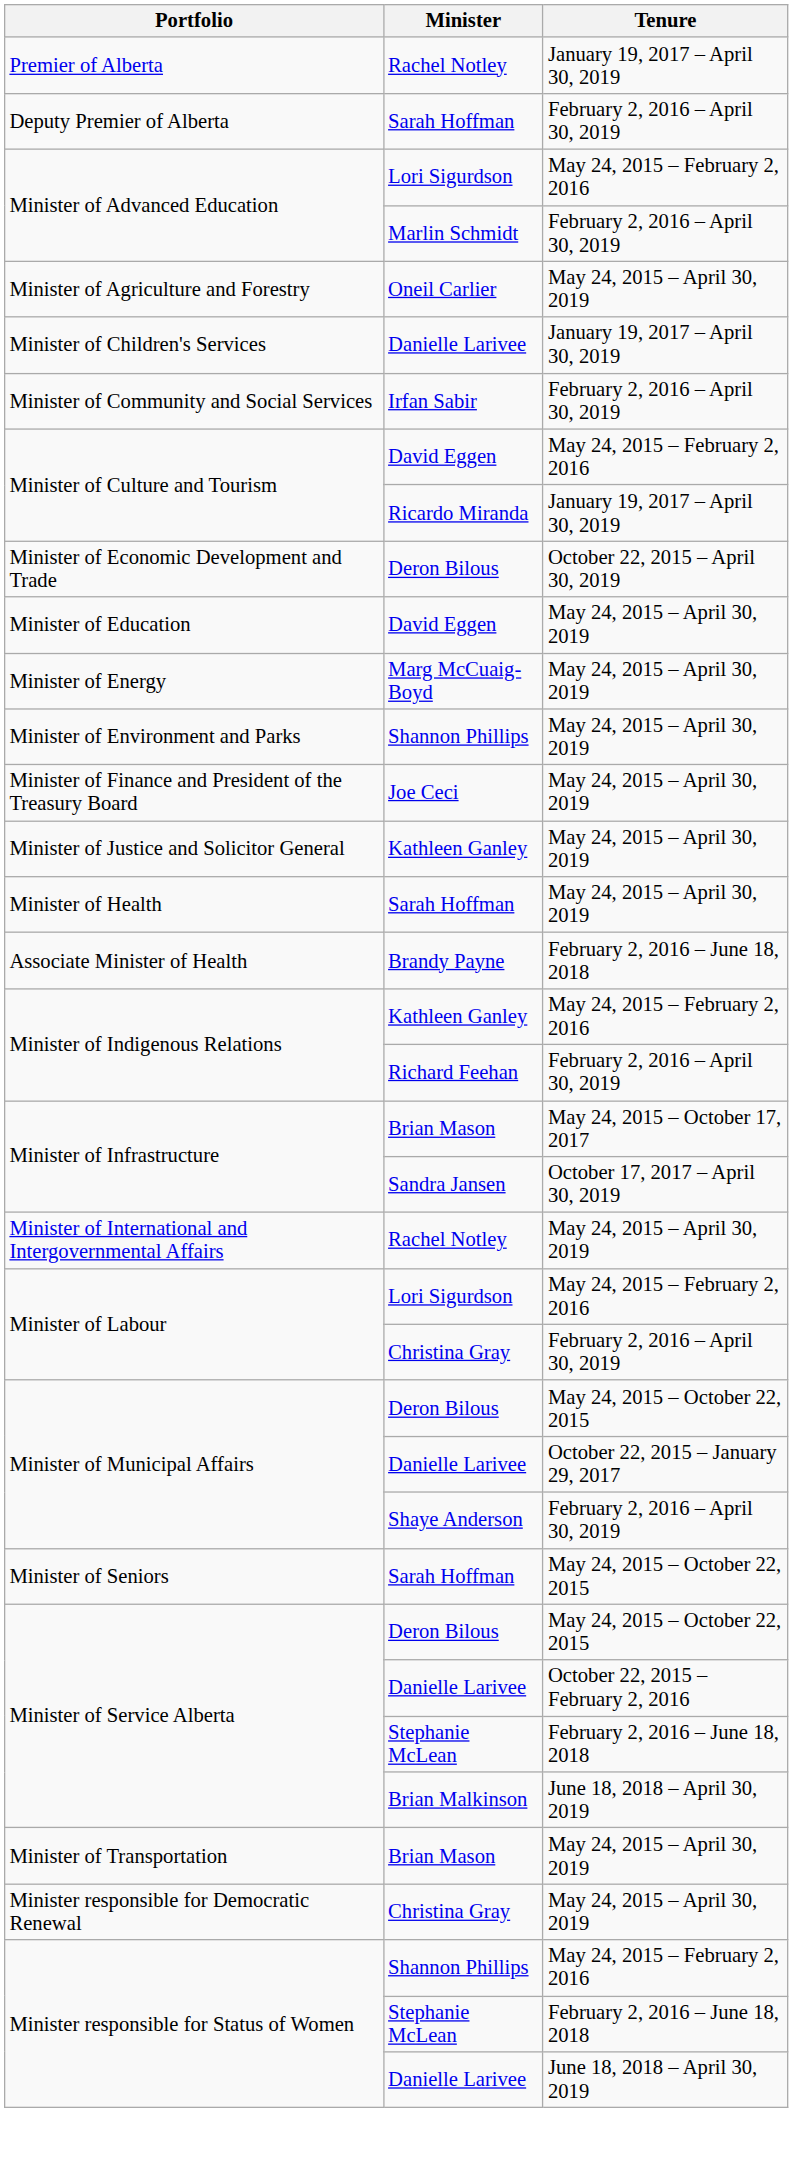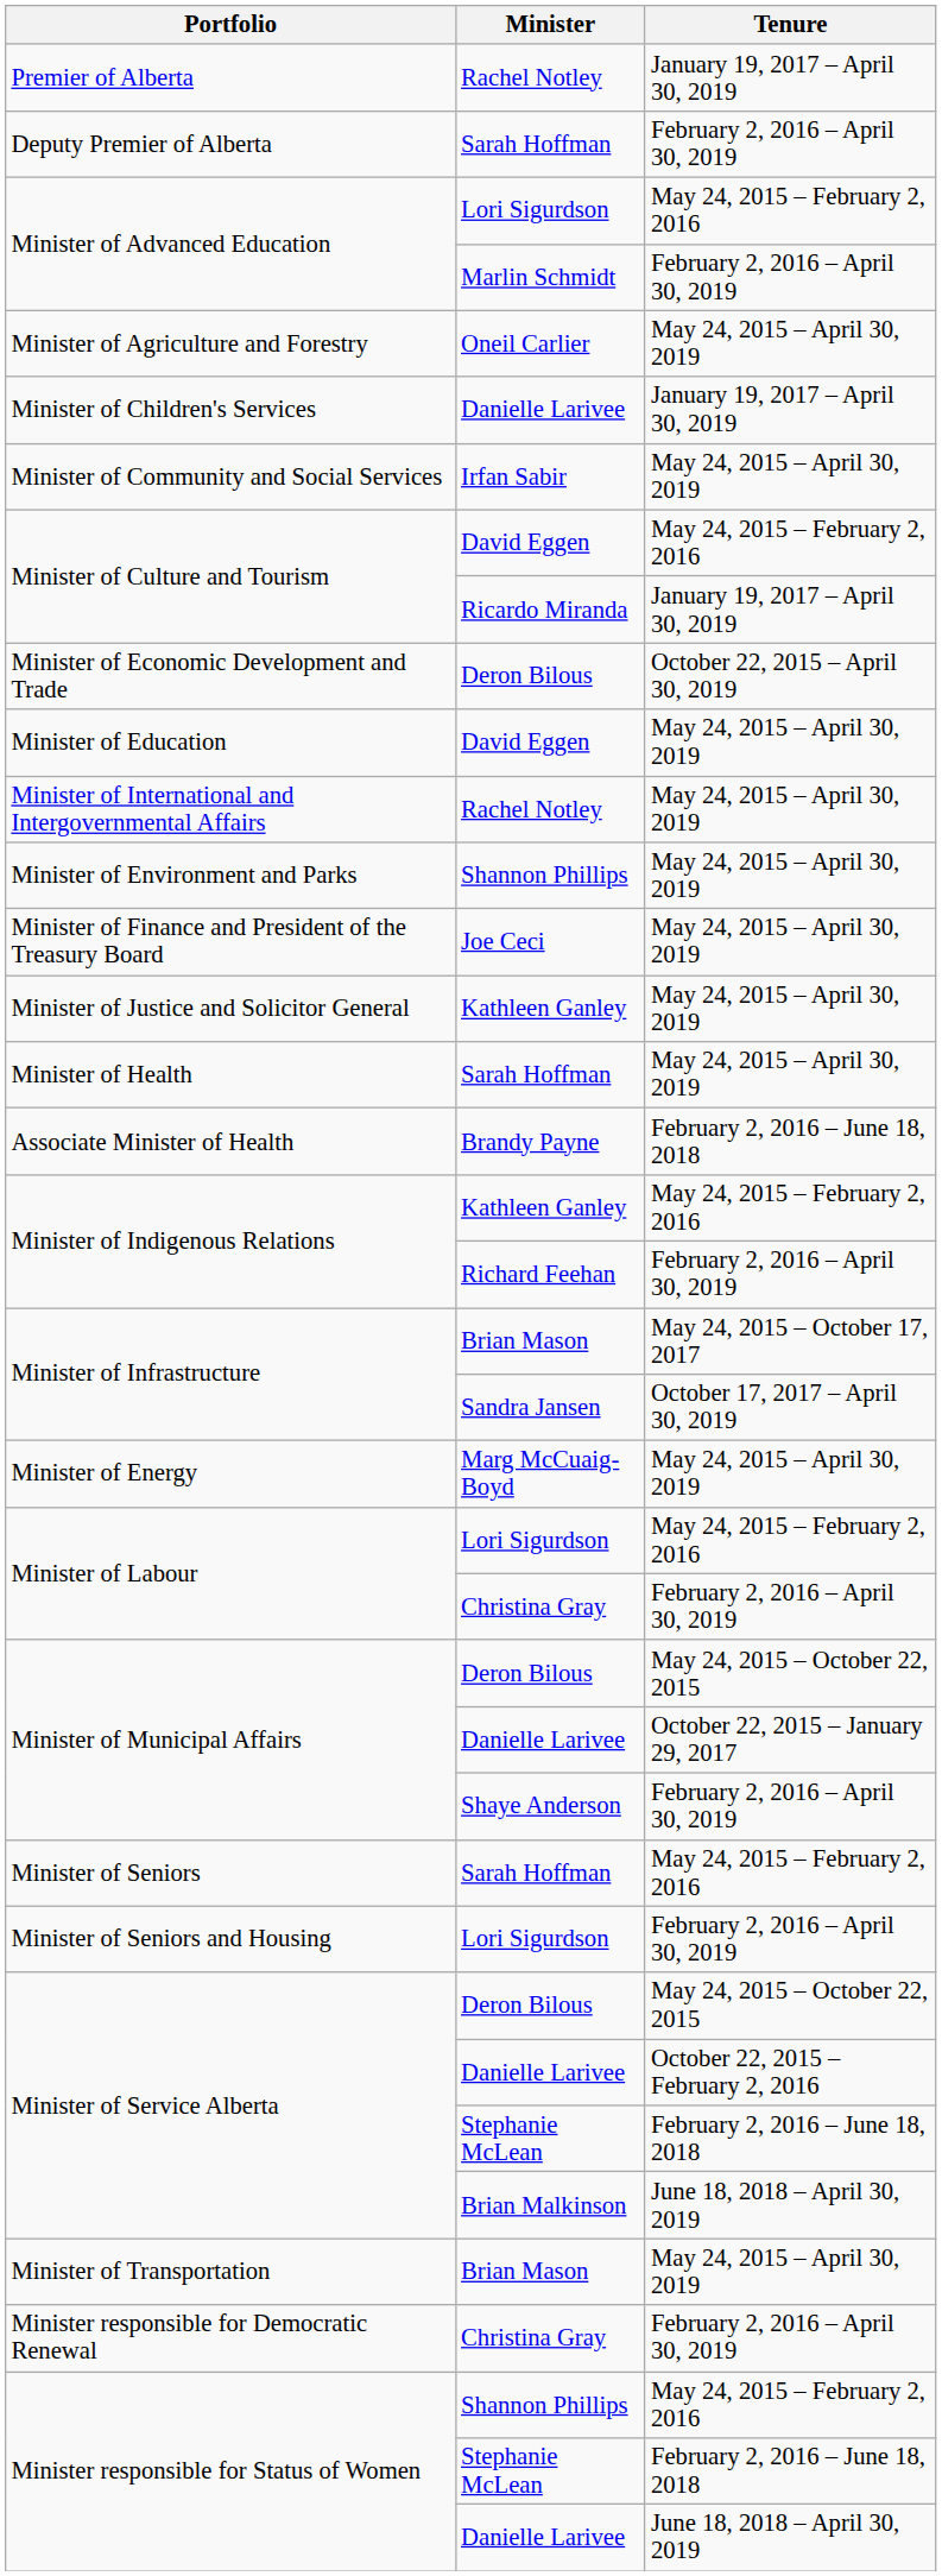Minister of Community and Social Services | Tenure: February 2, 2016 – April 30, 2019 -> May 24, 2015 – April 30, 2019
rows swapped: Minister of Energy <-> Minister of International and Intergovernmental Affairs
Minister of Seniors | Tenure: May 24, 2015 – October 22, 2015 -> May 24, 2015 – February 2, 2016
+ row: Minister of Seniors and Housing | Lori Sigurdson | February 2, 2016 – April 30, 2019
Minister responsible for Democratic Renewal | Tenure: May 24, 2015 – April 30, 2019 -> February 2, 2016 – April 30, 2019
